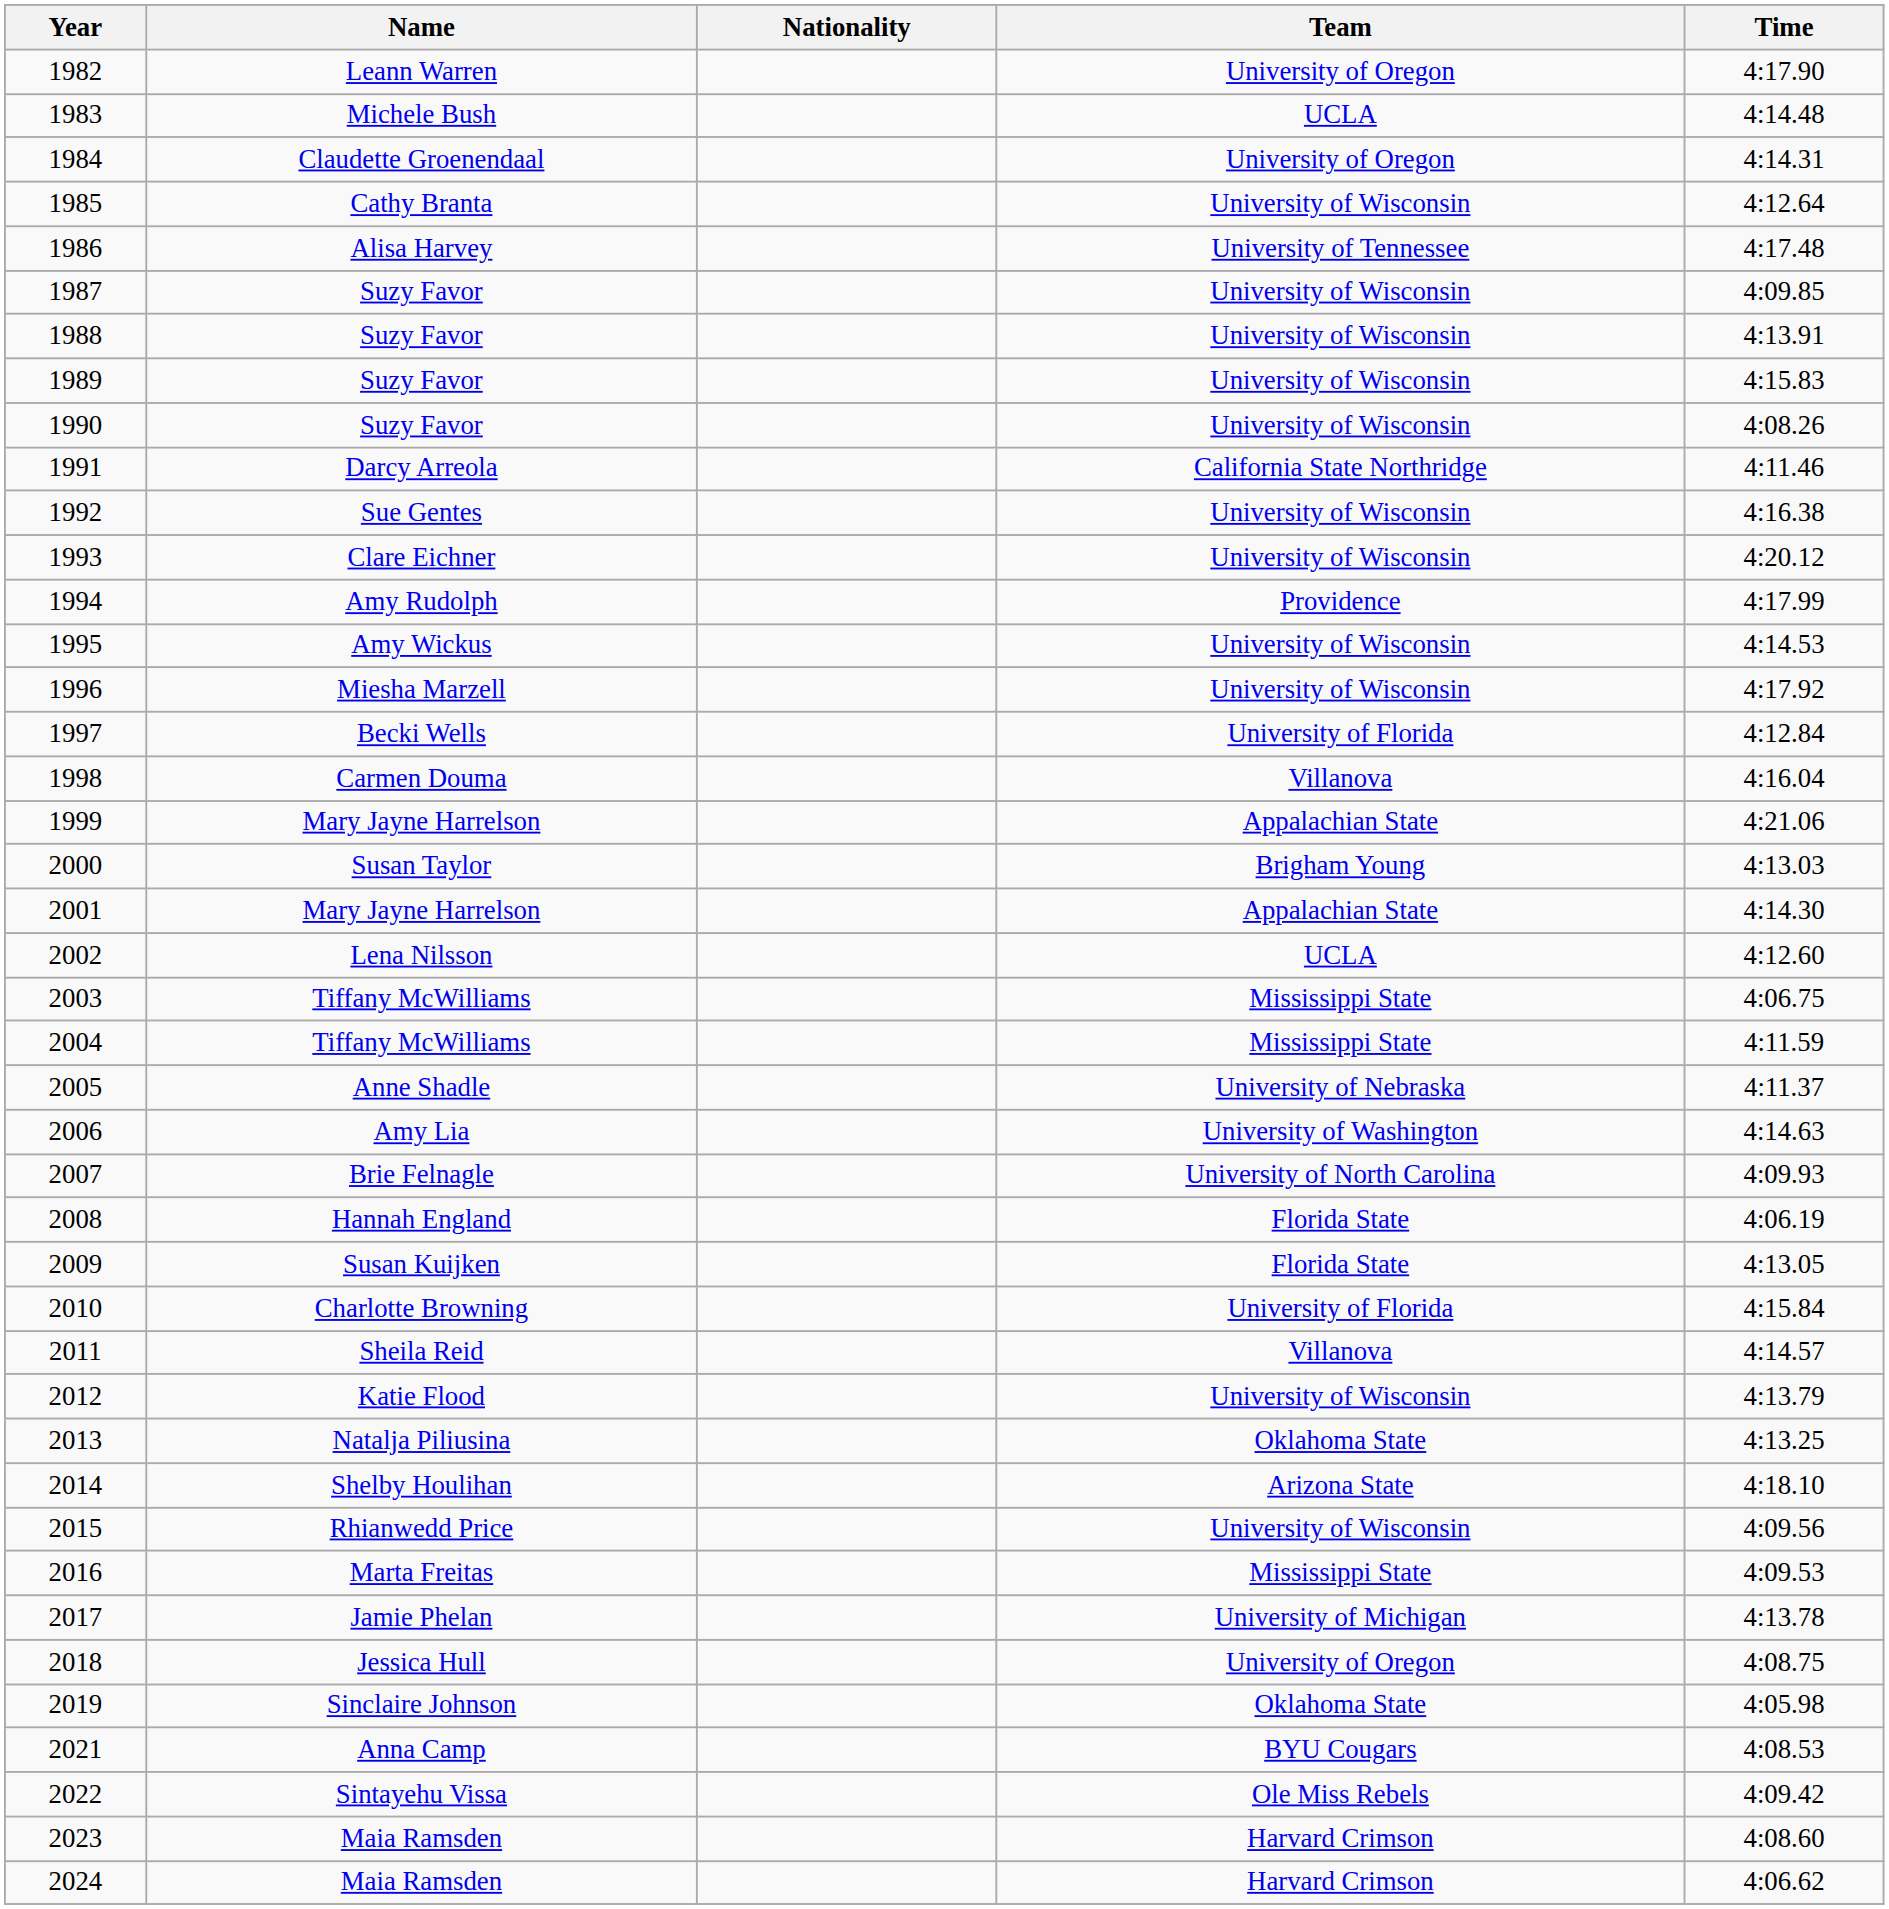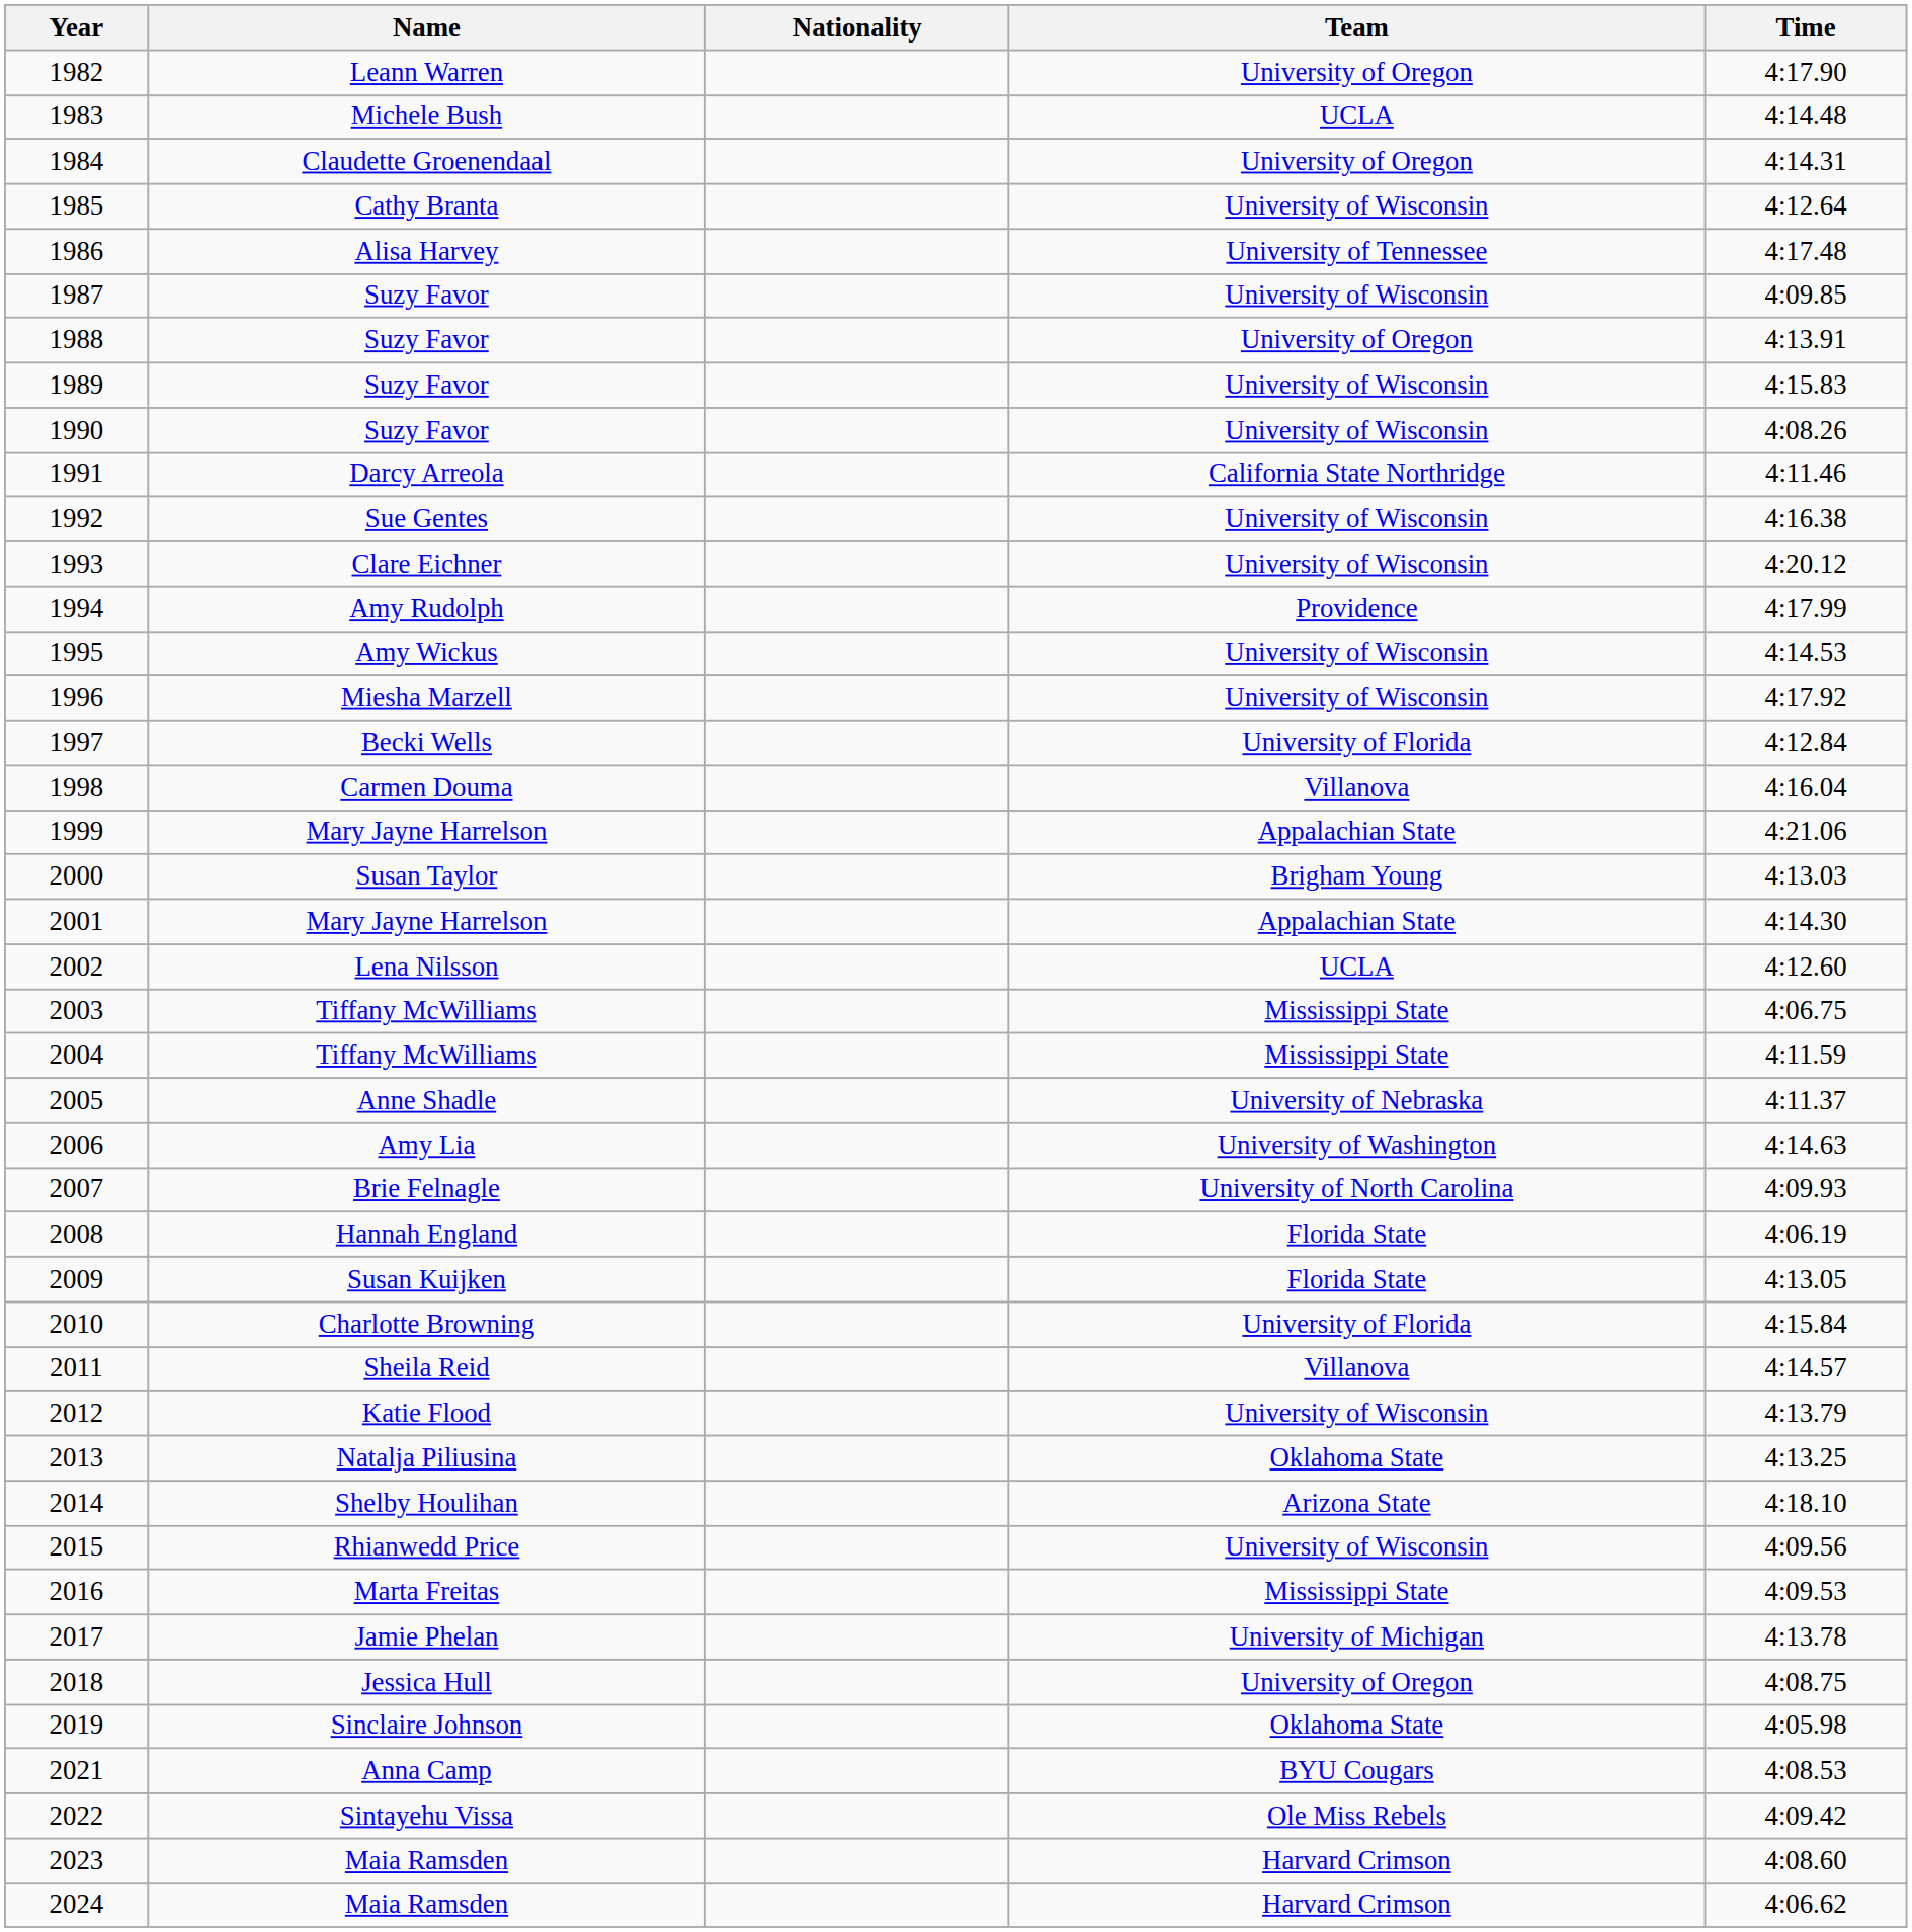1988 | Team: University of Wisconsin -> University of Oregon
